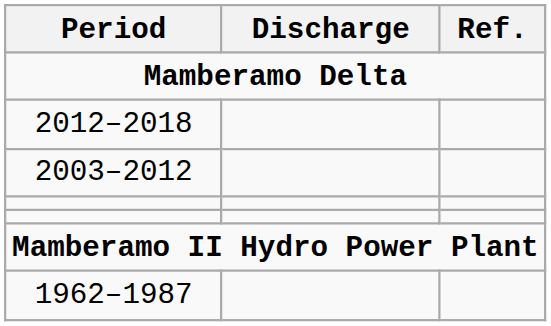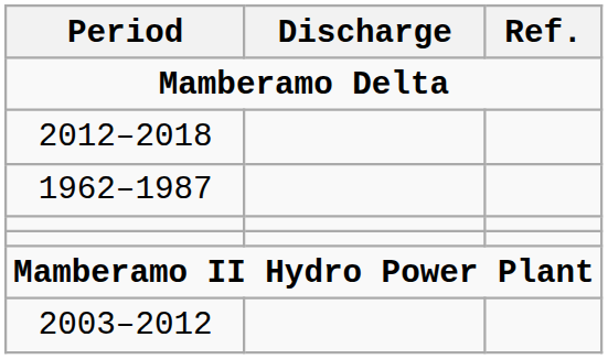rows swapped: 2003–2012 <-> 1962–1987
